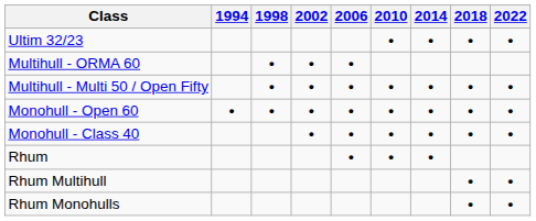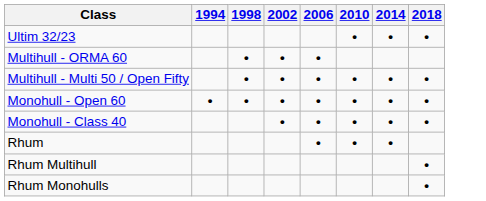- column: 2022 | • | • | • | • | • | •
